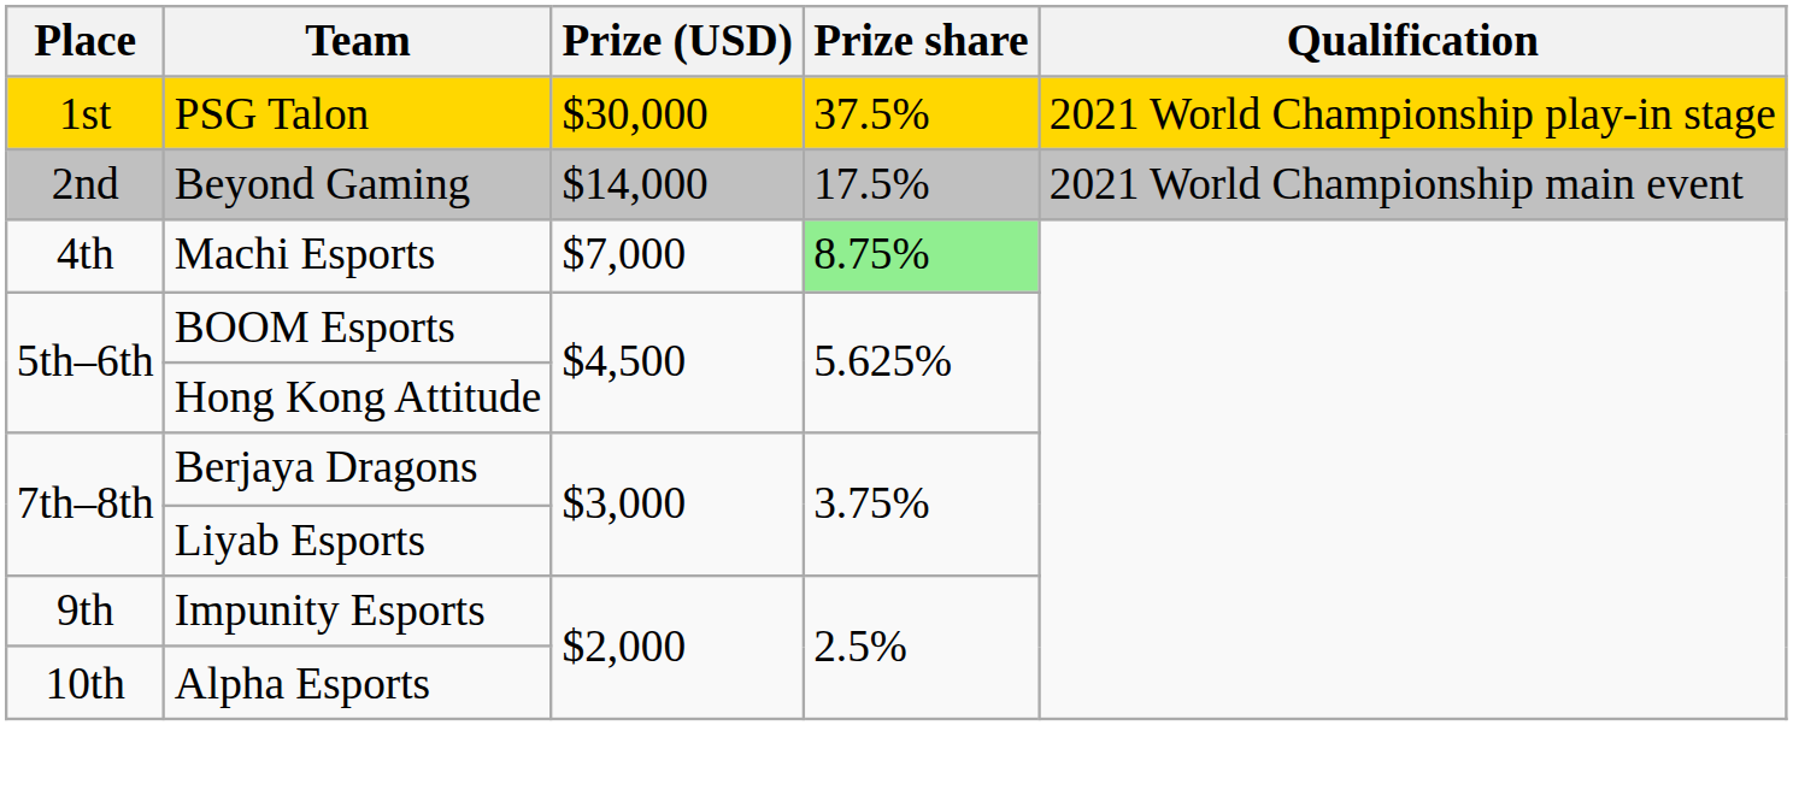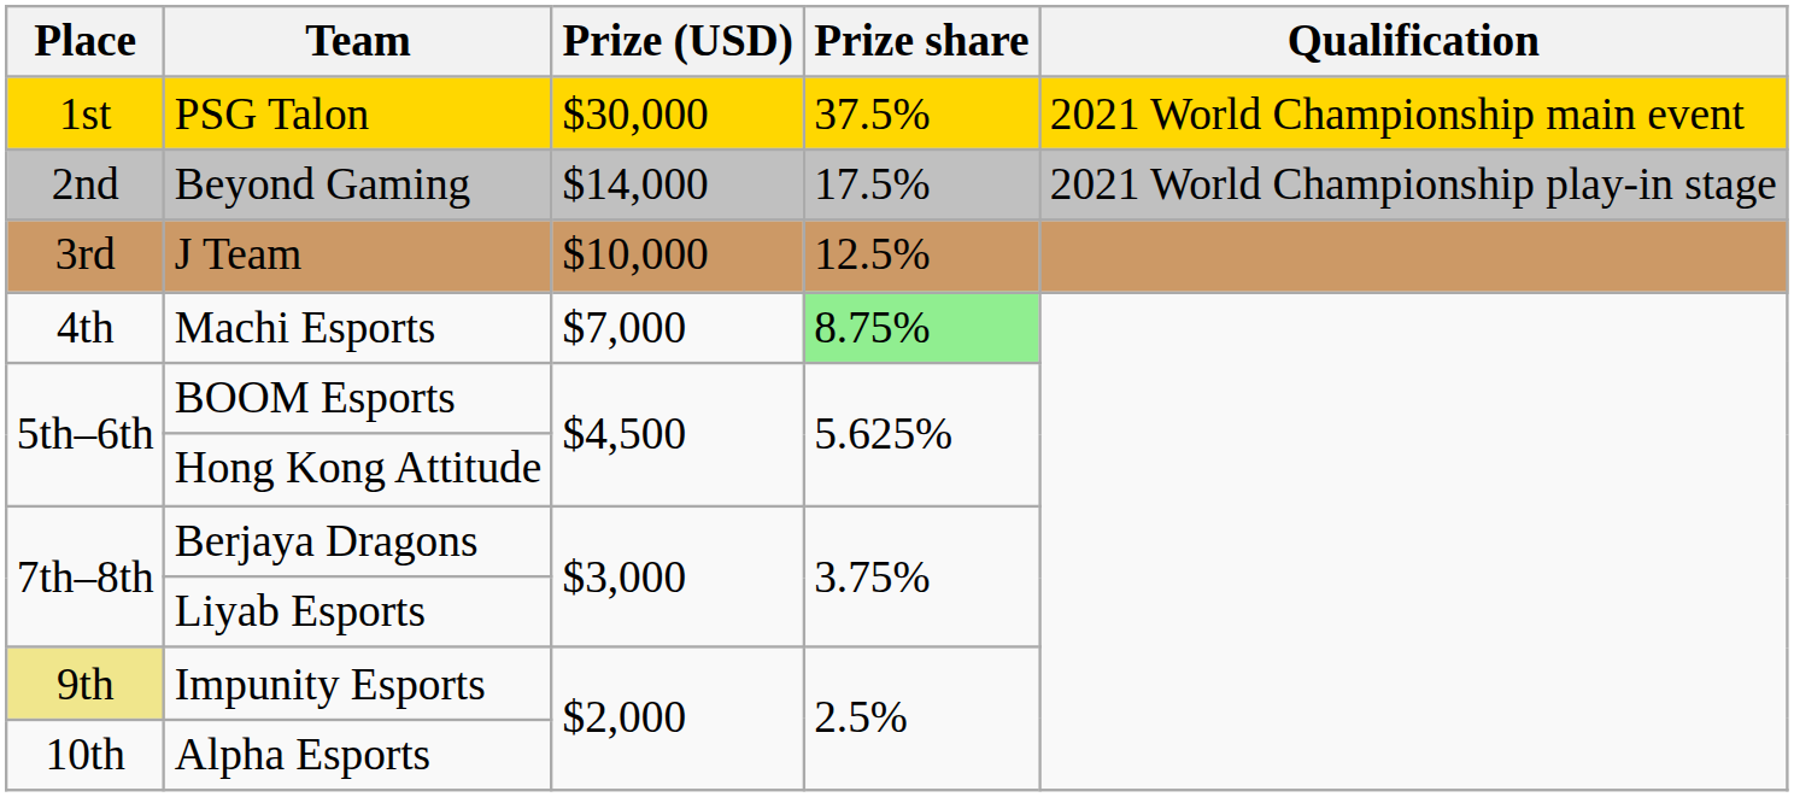PSG Talon | Qualification: 2021 World Championship play-in stage -> 2021 World Championship main event
Beyond Gaming | Qualification: 2021 World Championship main event -> 2021 World Championship play-in stage
+ row: 3rd | J Team | $10,000 | 12.5%
Impunity Esports | Place: no background -> khaki background
